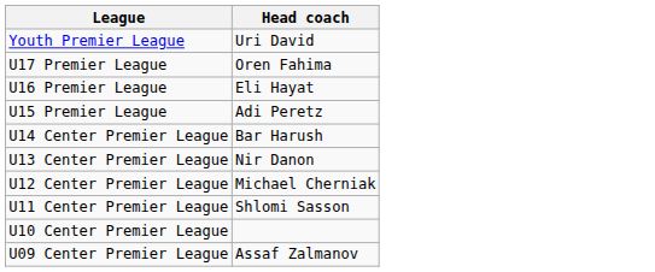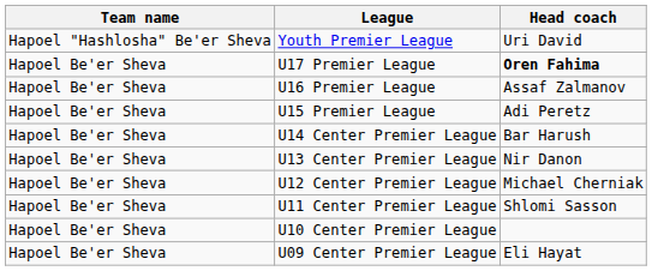+ column: Team name | Hapoel "Hashlosha" Be'er Sheva | Hapoel Be'er Sheva | Hapoel Be'er Sheva | Hapoel Be'er Sheva | Hapoel Be'er Sheva | Hapoel Be'er Sheva | Hapoel Be'er Sheva | Hapoel Be'er Sheva | Hapoel Be'er Sheva | Hapoel Be'er Sheva
U17 Premier League | Head coach: normal -> bold
U16 Premier League | Head coach: Eli Hayat -> Assaf Zalmanov
U09 Center Premier League | Head coach: Assaf Zalmanov -> Eli Hayat
